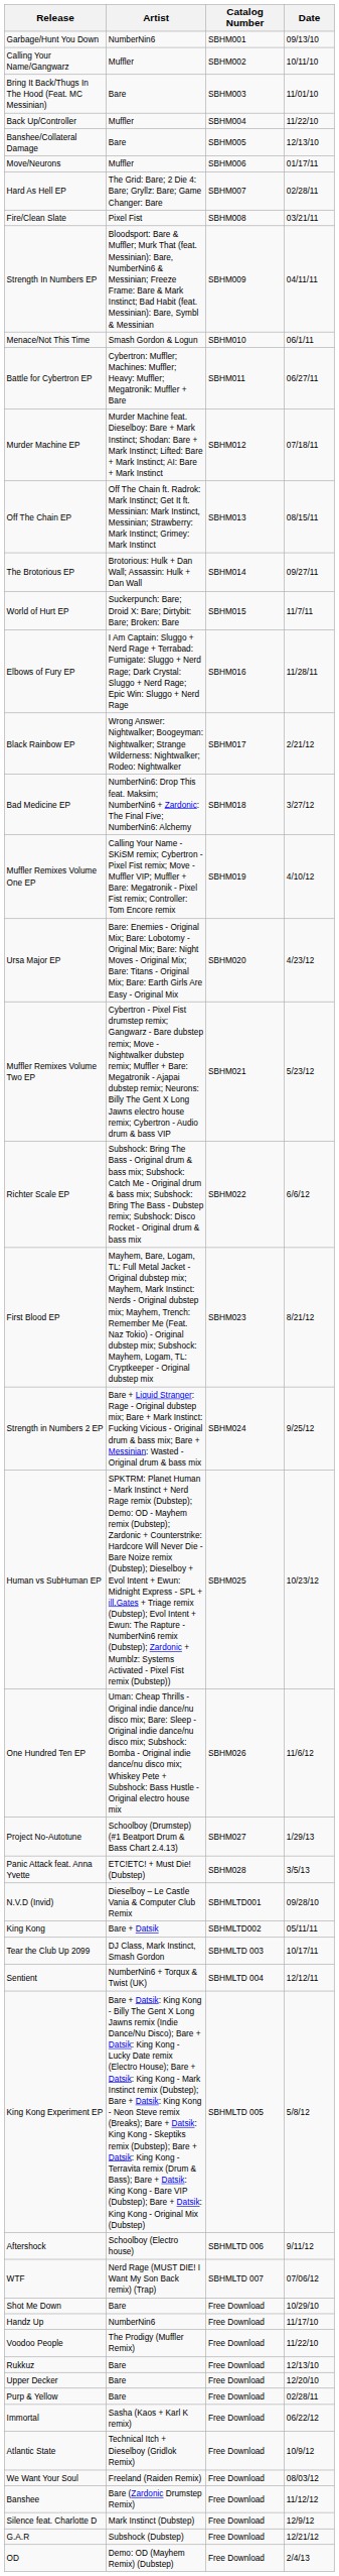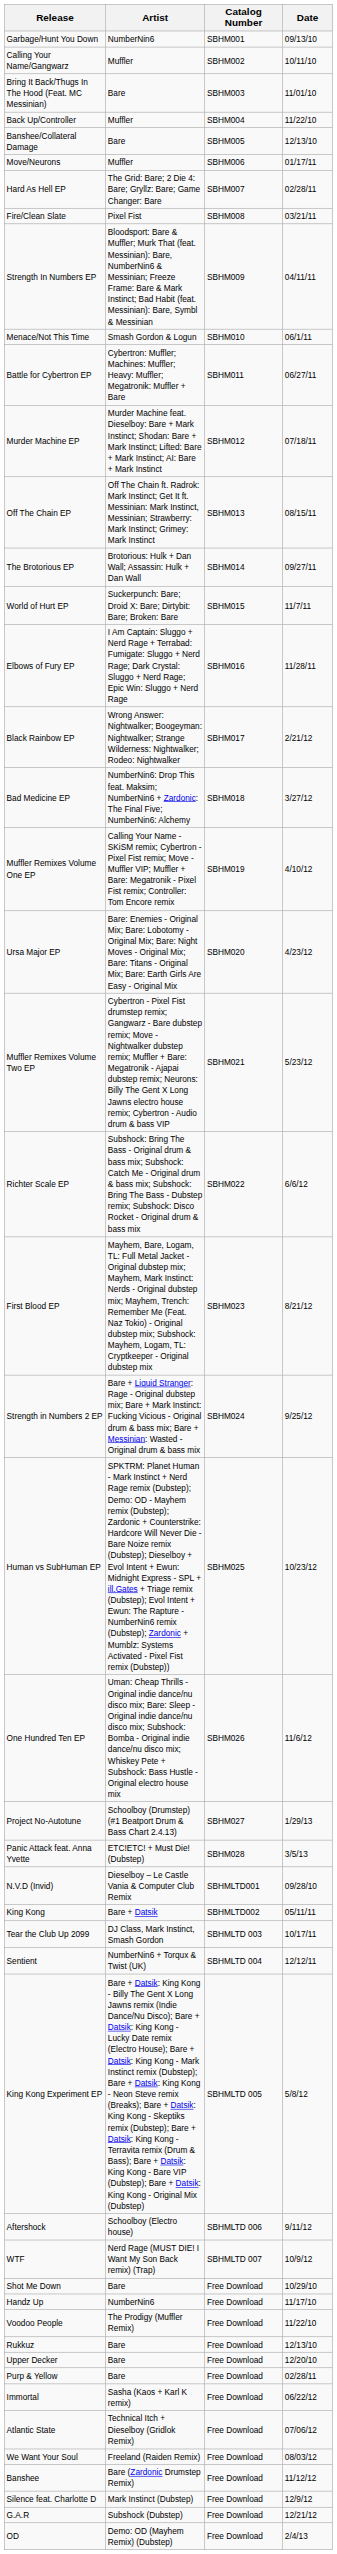WTF | Date: 07/06/12 -> 10/9/12
Atlantic State | Date: 10/9/12 -> 07/06/12
